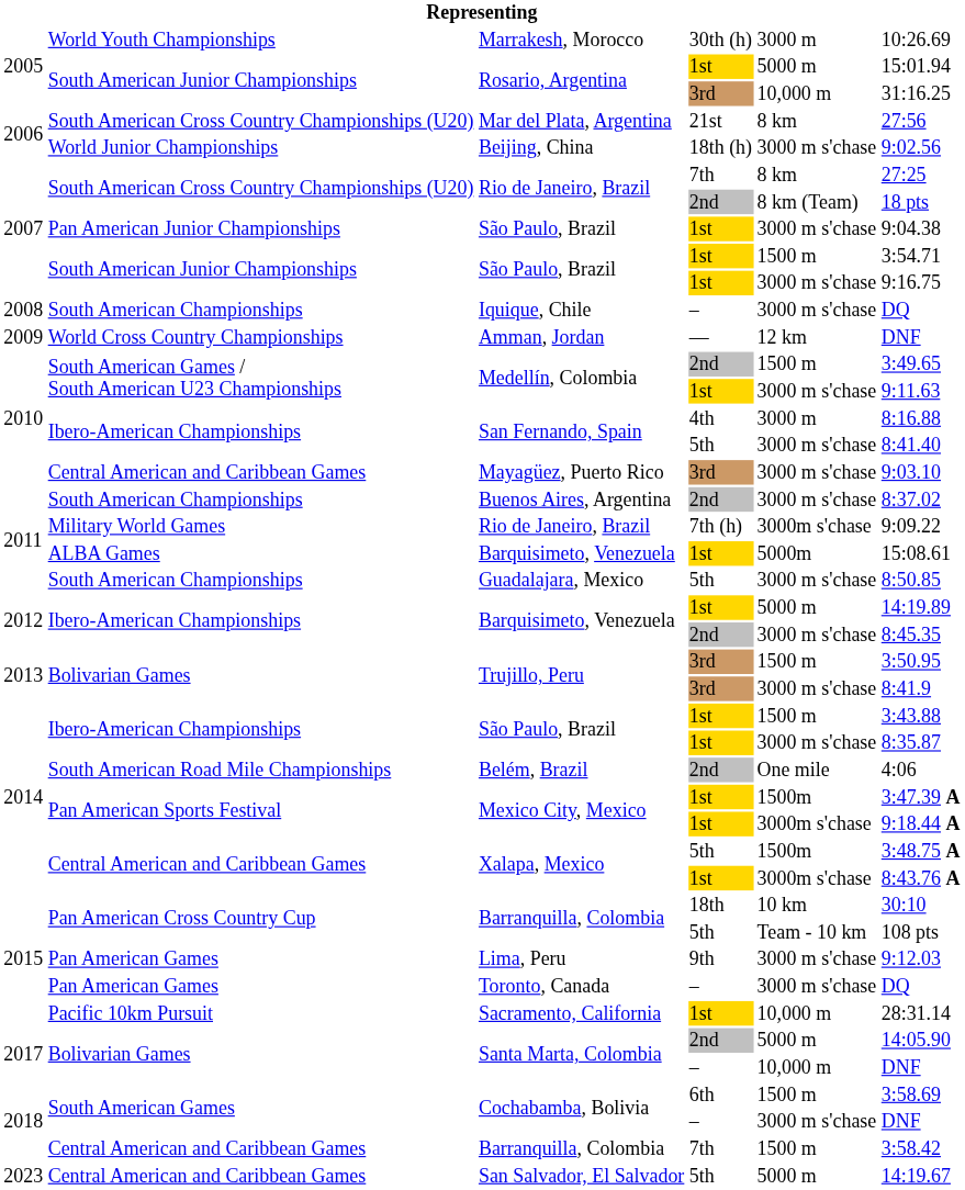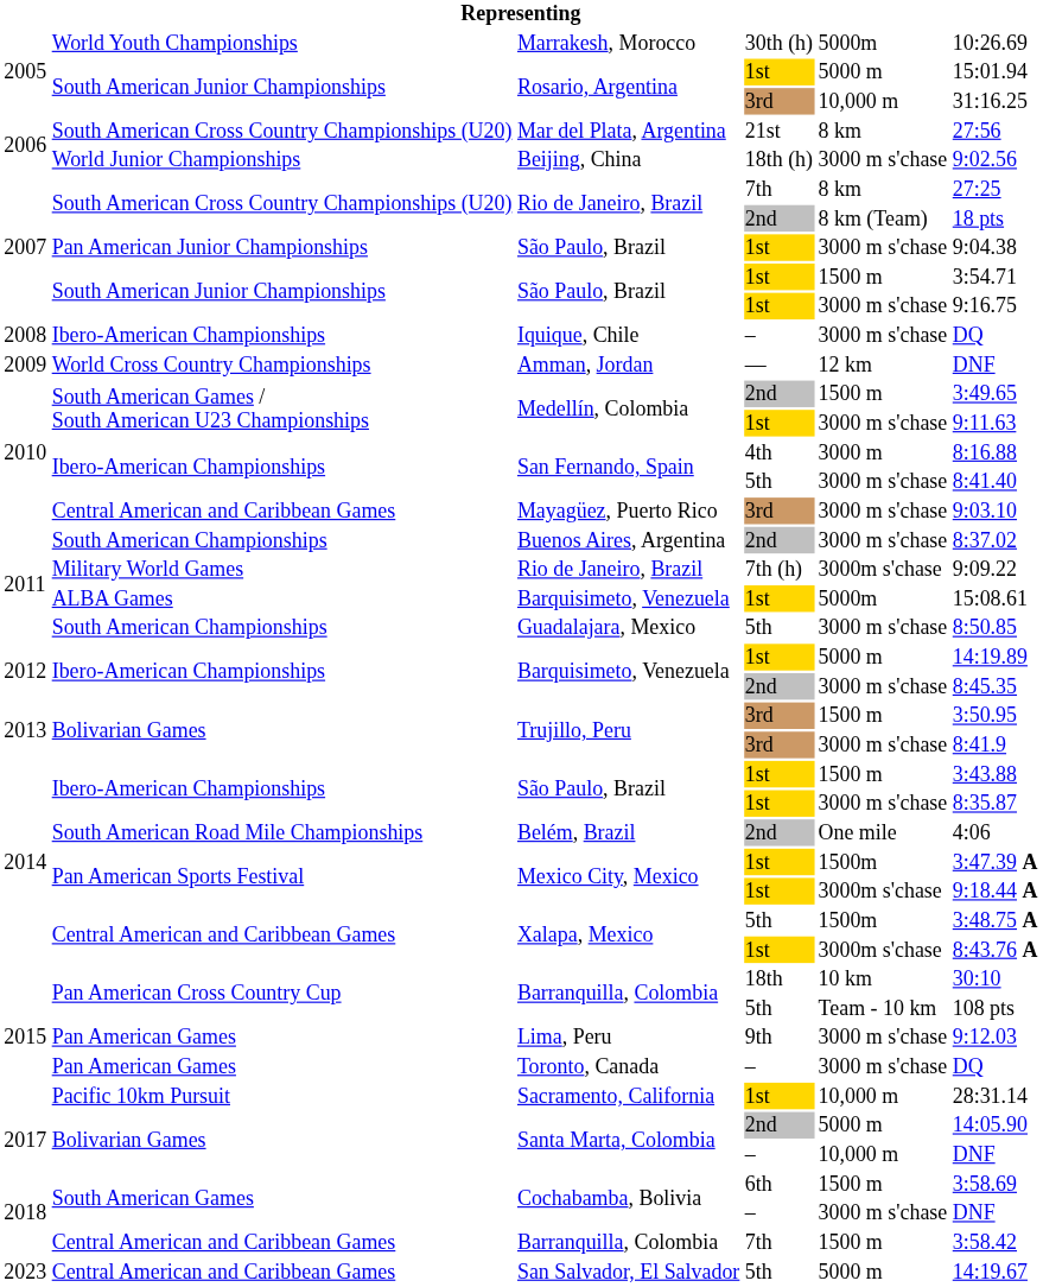Marrakesh, Morocco | column 5: 3000 m -> 5000m
Iquique, Chile | column 2: South American Championships -> Ibero-American Championships
